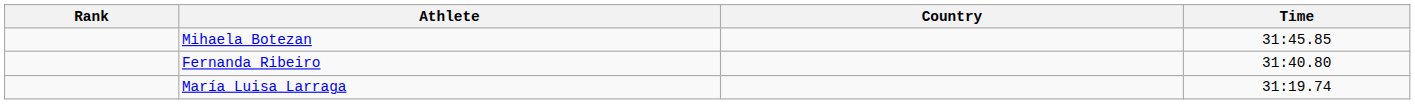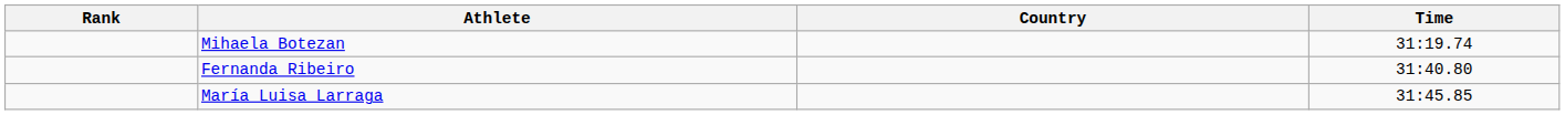Mihaela Botezan | Time: 31:45.85 -> 31:19.74
María Luisa Larraga | Time: 31:19.74 -> 31:45.85
